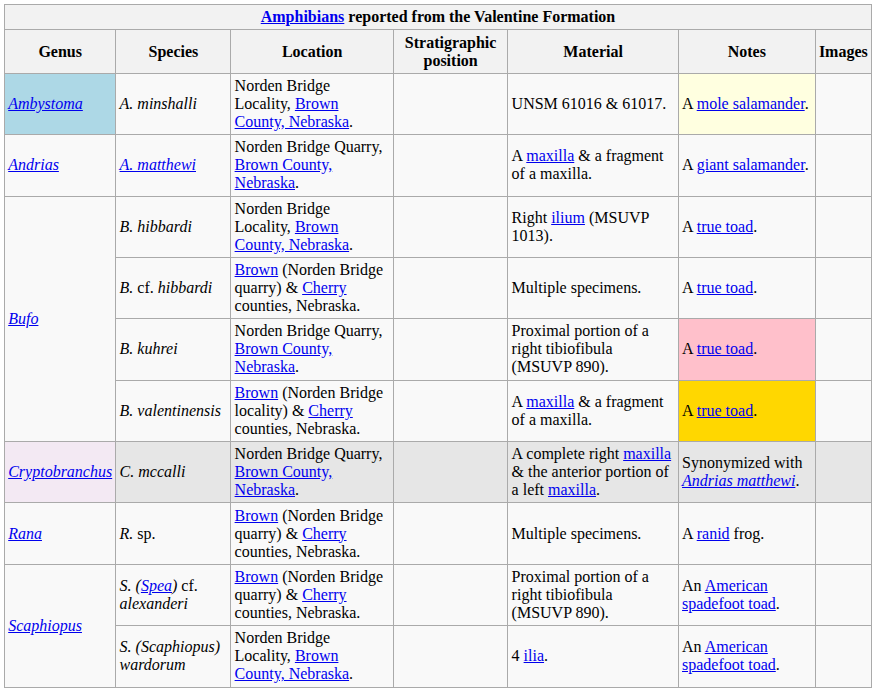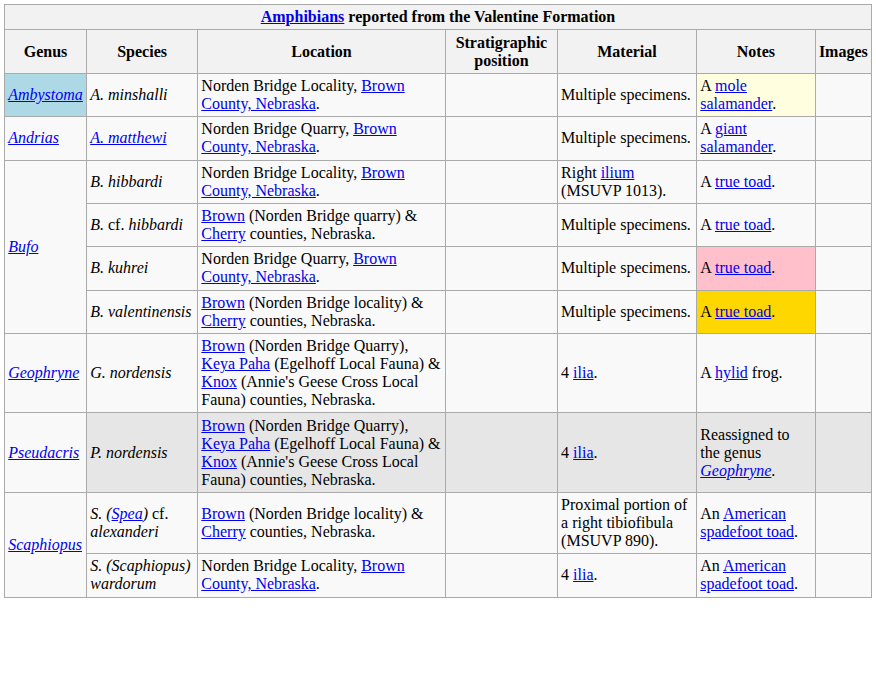A. minshalli | Material: UNSM 61016 & 61017. -> Multiple specimens.
A. matthewi | Material: A maxilla & a fragment of a maxilla. -> Multiple specimens.
B. kuhrei | Material: Proximal portion of a right tibiofibula (MSUVP 890). -> Multiple specimens.
B. valentinensis | Material: A maxilla & a fragment of a maxilla. -> Multiple specimens.
- row: Cryptobranchus | C. mccalli | Norden Bridge Quarry, Brown County, Nebraska. | A complete right maxilla & the anterior portion of a left maxilla. | Synonymized with Andrias matthewi.
+ row: Geophryne | G. nordensis | Brown (Norden Bridge Quarry), Keya Paha (Egelhoff Local Fauna) & Knox (Annie's Geese Cross Local Fauna) counties, Nebraska. | 4 ilia. | A hylid frog.
+ row: Pseudacris | P. nordensis | Brown (Norden Bridge Quarry), Keya Paha (Egelhoff Local Fauna) & Knox (Annie's Geese Cross Local Fauna) counties, Nebraska. | 4 ilia. | Reassigned to the genus Geophryne.
- row: Rana | R. sp. | Brown (Norden Bridge quarry) & Cherry counties, Nebraska. | Multiple specimens. | A ranid frog.
S. (Spea) cf. alexanderi | Location: Brown (Norden Bridge quarry) & Cherry counties, Nebraska. -> Brown (Norden Bridge locality) & Cherry counties, Nebraska.
